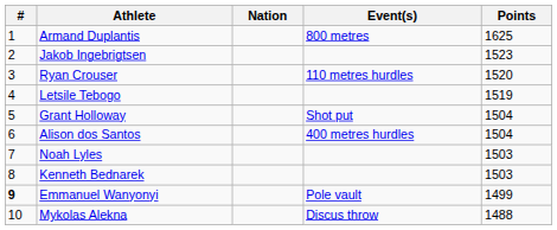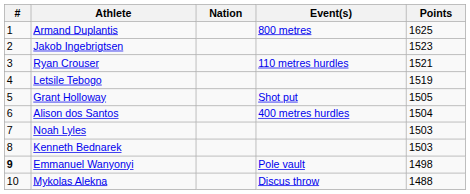Ryan Crouser | Points: 1520 -> 1521
Grant Holloway | Points: 1504 -> 1505
Emmanuel Wanyonyi | Points: 1499 -> 1498
